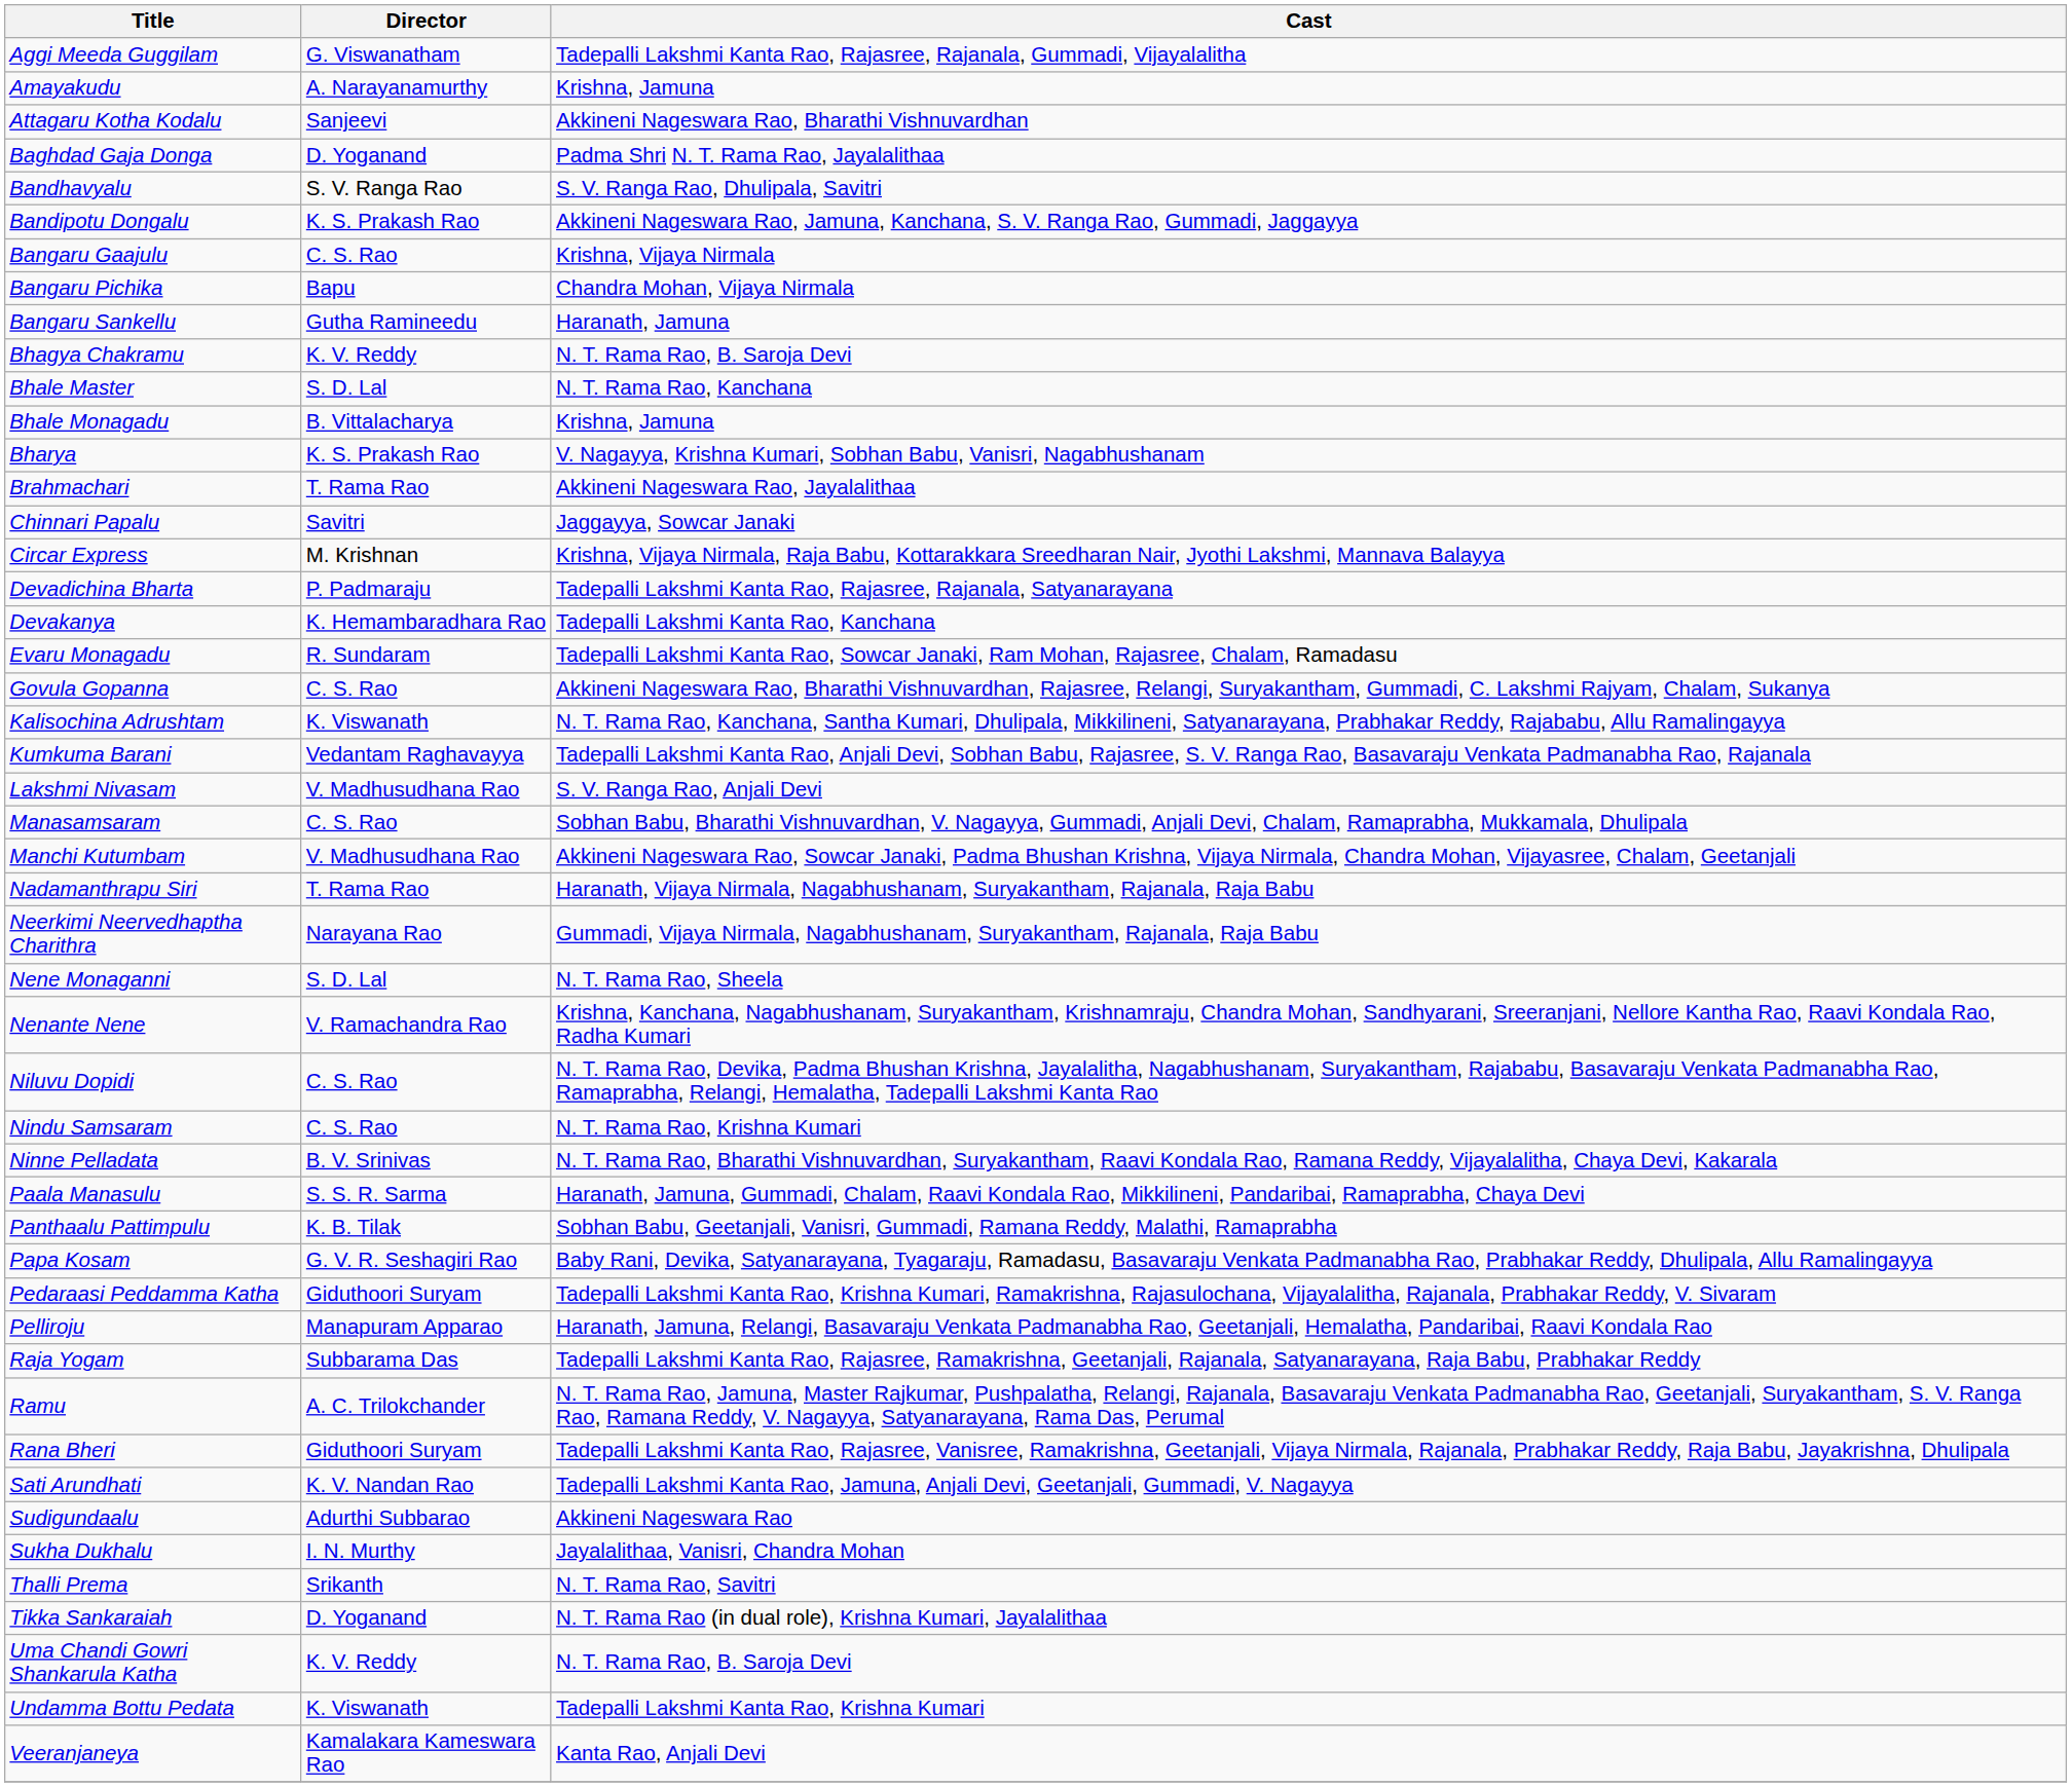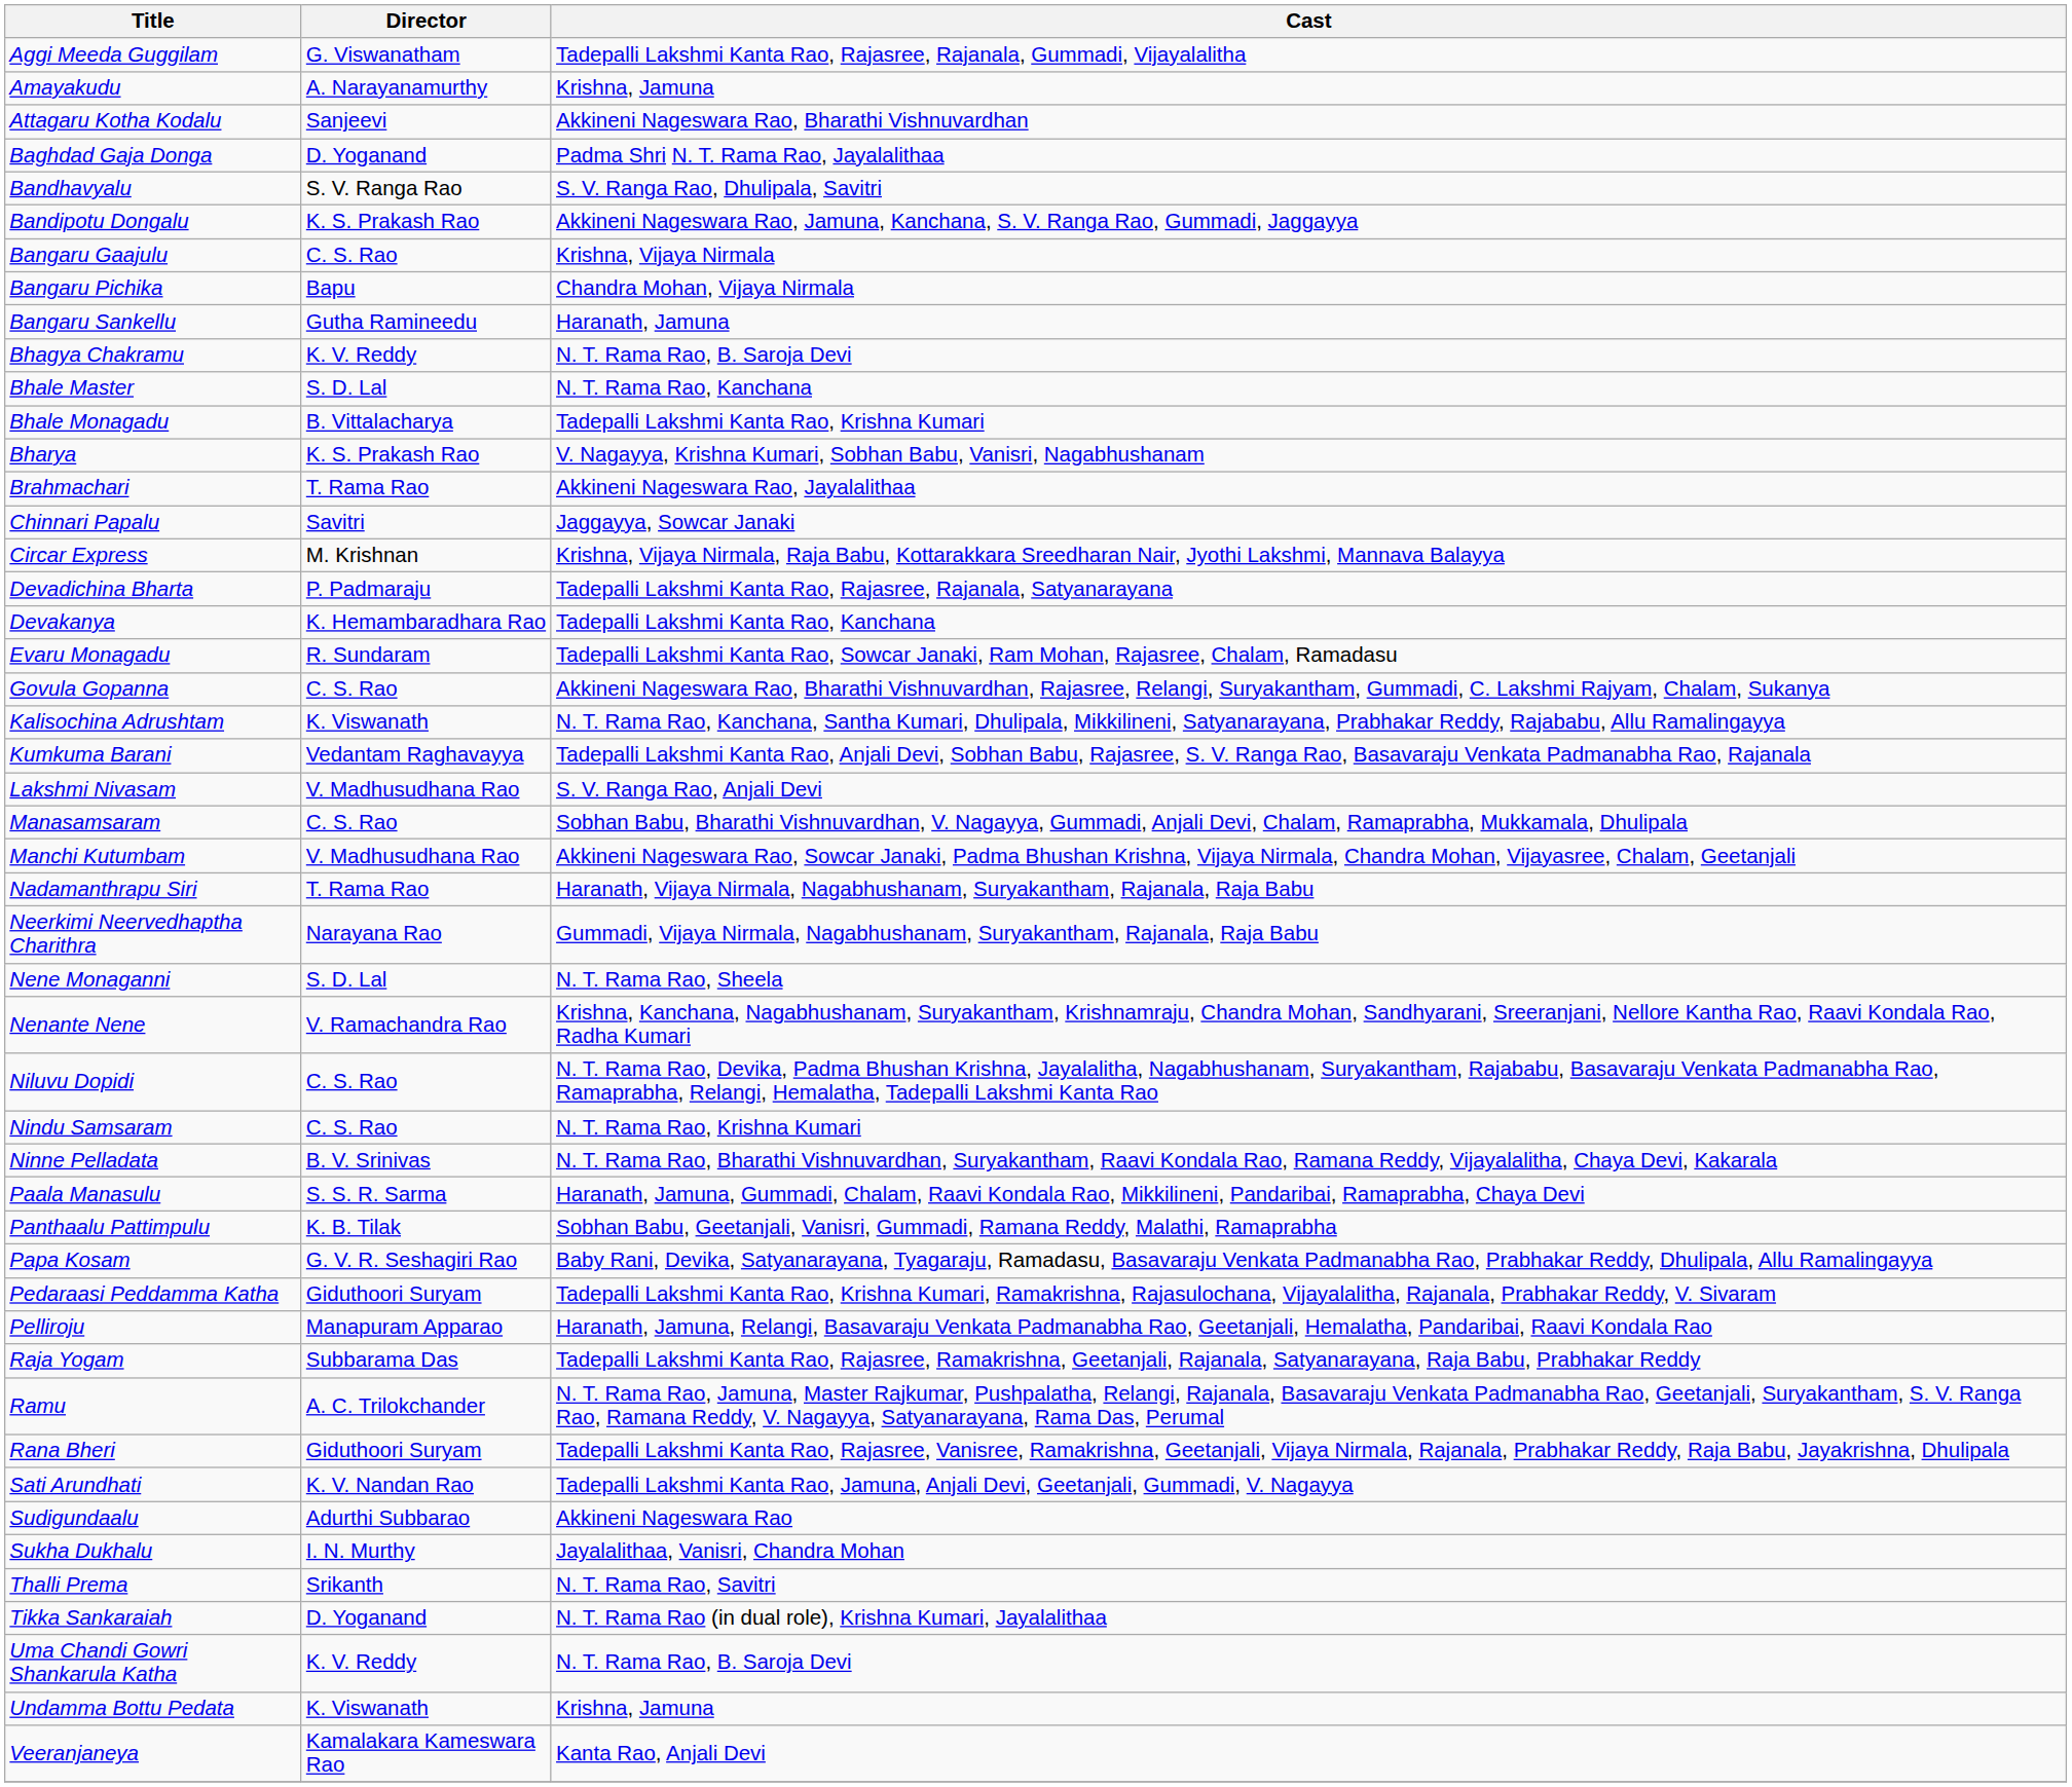Bhale Monagadu | Cast: Krishna, Jamuna -> Tadepalli Lakshmi Kanta Rao, Krishna Kumari
Undamma Bottu Pedata | Cast: Tadepalli Lakshmi Kanta Rao, Krishna Kumari -> Krishna, Jamuna
